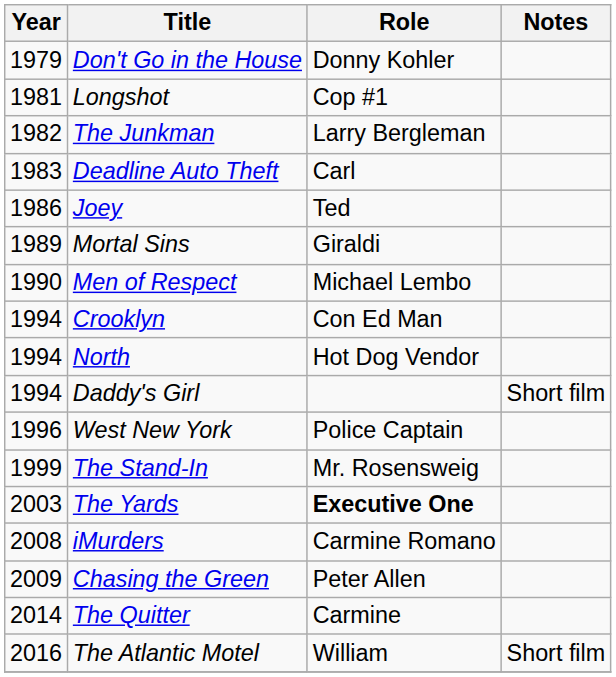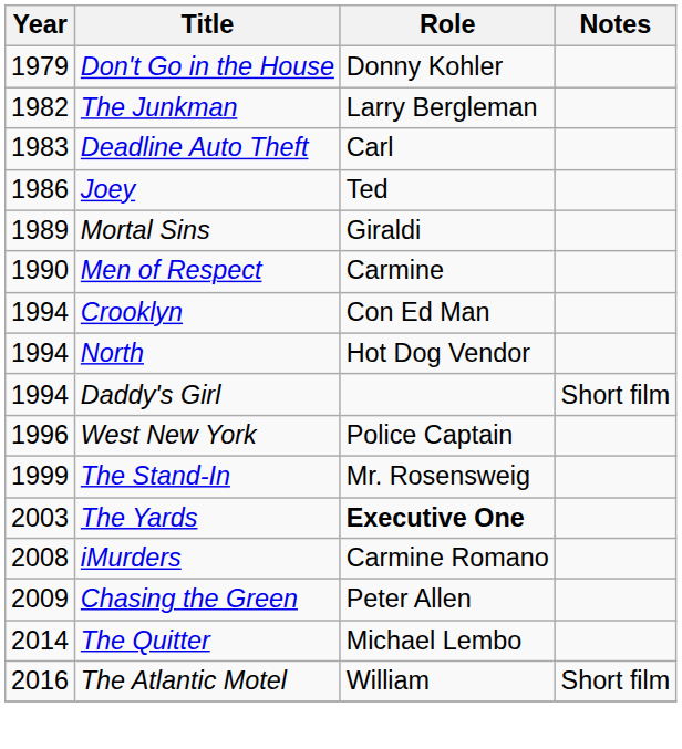- row: 1981 | Longshot | Cop #1
Men of Respect | Role: Michael Lembo -> Carmine
The Quitter | Role: Carmine -> Michael Lembo
